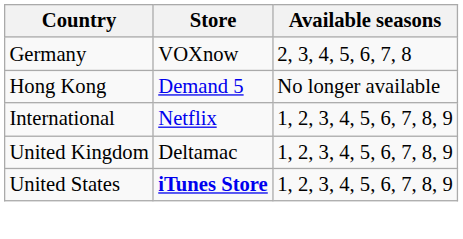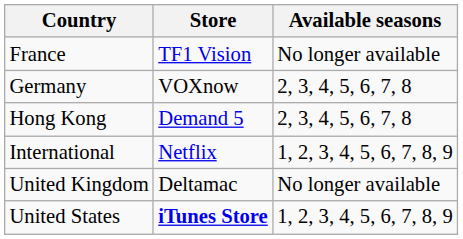+ row: France | TF1 Vision | No longer available
Hong Kong | Available seasons: No longer available -> 2, 3, 4, 5, 6, 7, 8
United Kingdom | Available seasons: 1, 2, 3, 4, 5, 6, 7, 8, 9 -> No longer available
